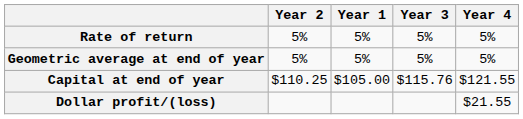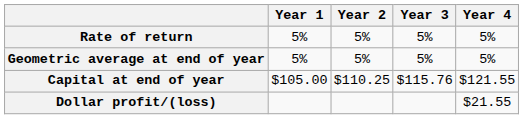columns swapped: Year 1 <-> Year 2
